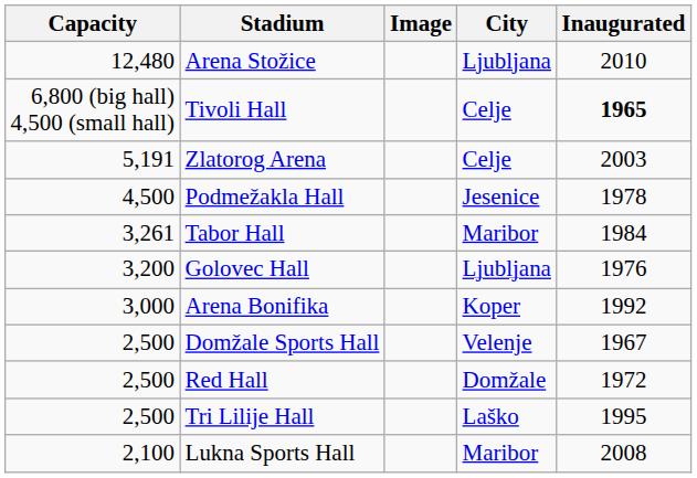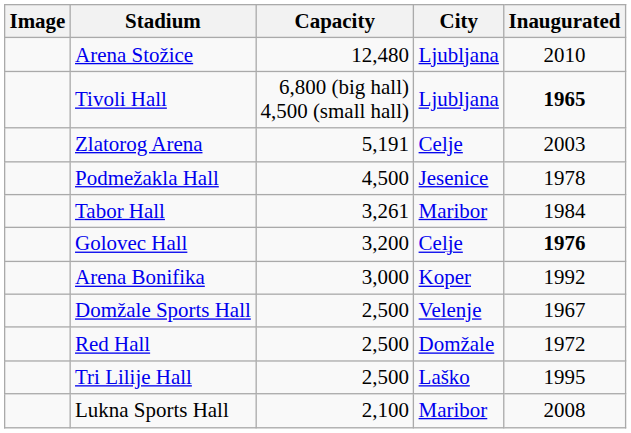columns swapped: Image <-> Capacity
Tivoli Hall | City: Celje -> Ljubljana
Golovec Hall | City: Ljubljana -> Celje
Golovec Hall | Inaugurated: normal -> bold
